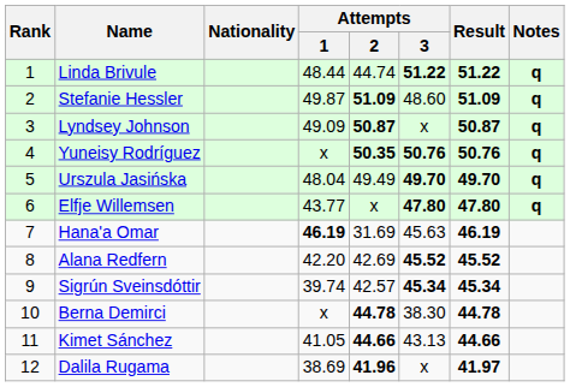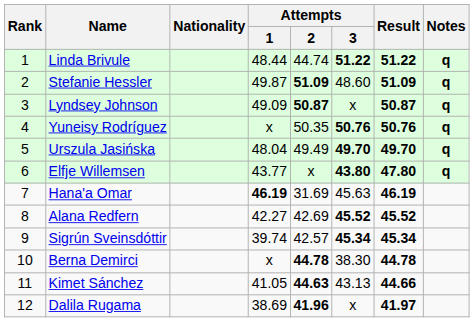Yuneisy Rodríguez | Attempts / 2: bold -> normal
Elfje Willemsen | Attempts / 3: 47.80 -> 43.80
Alana Redfern | Attempts / 1: 42.20 -> 42.27
Kimet Sánchez | Attempts / 2: 44.66 -> 44.63
